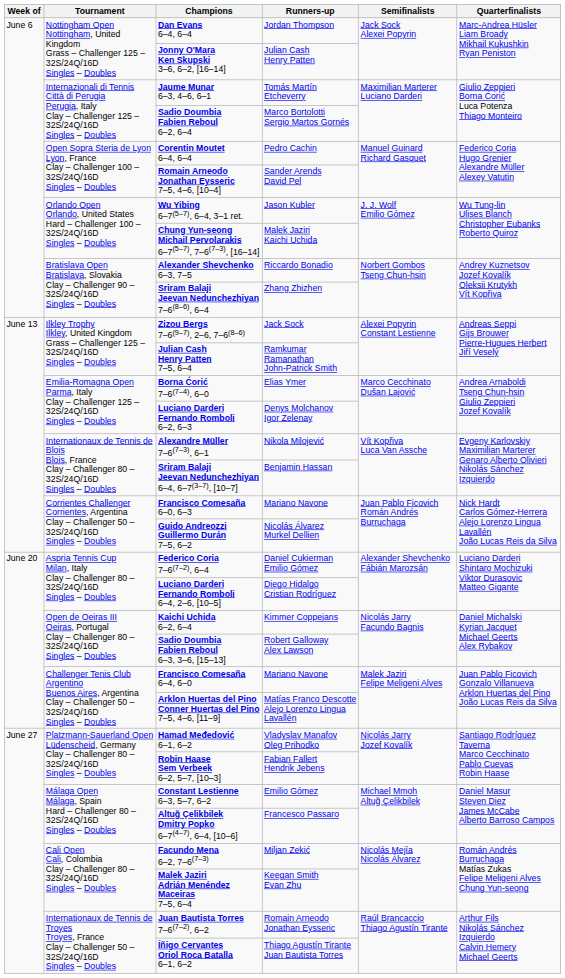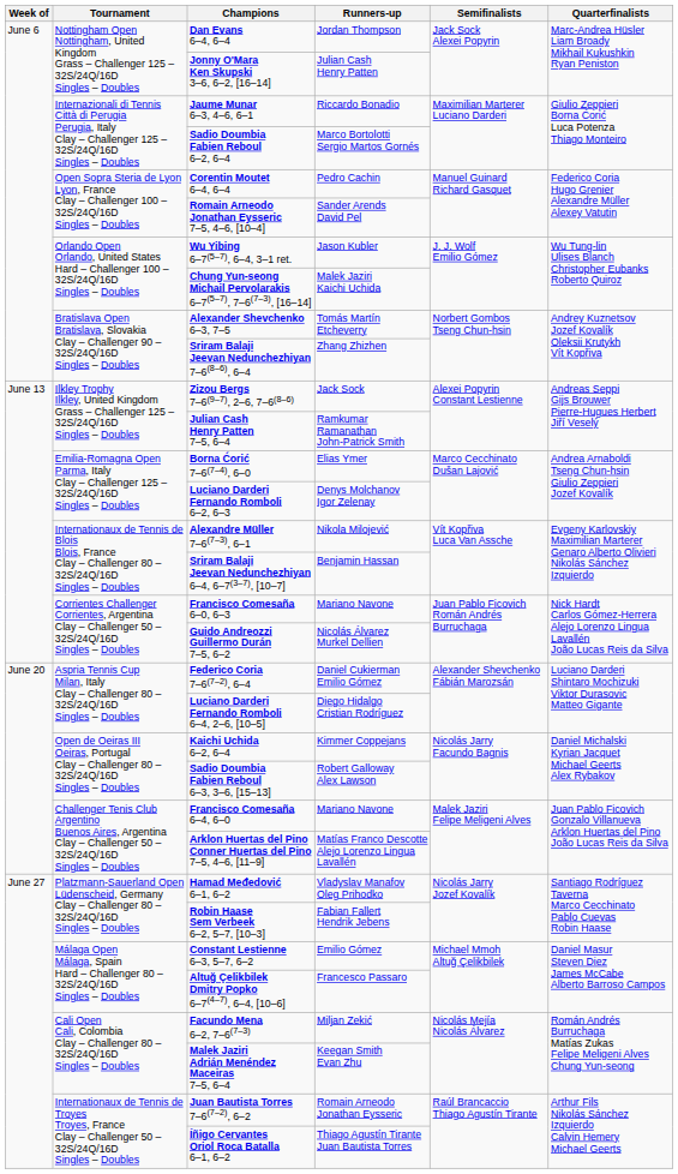Jaume Munar 6–3, 4–6, 6–1 | Runners-up: Tomás Martín Etcheverry -> Riccardo Bonadio
Alexander Shevchenko 6–3, 7–5 | Runners-up: Riccardo Bonadio -> Tomás Martín Etcheverry
